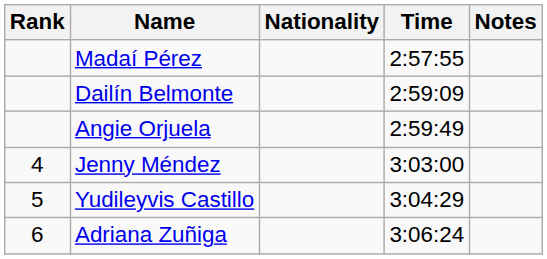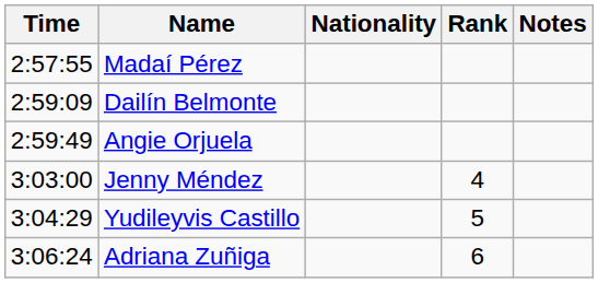columns swapped: Rank <-> Time
